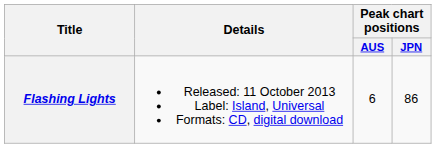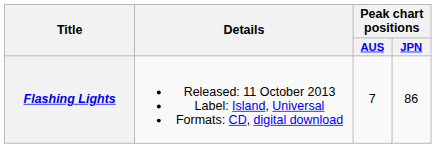Flashing Lights | Peak chart positions / AUS: 6 -> 7
